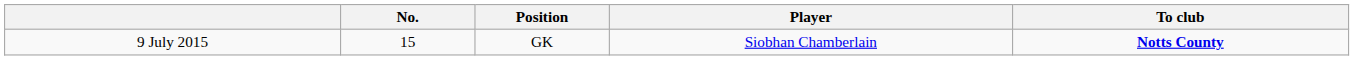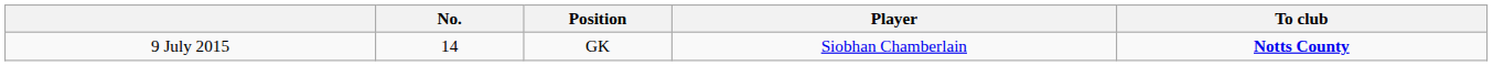9 July 2015 | No.: 15 -> 14
